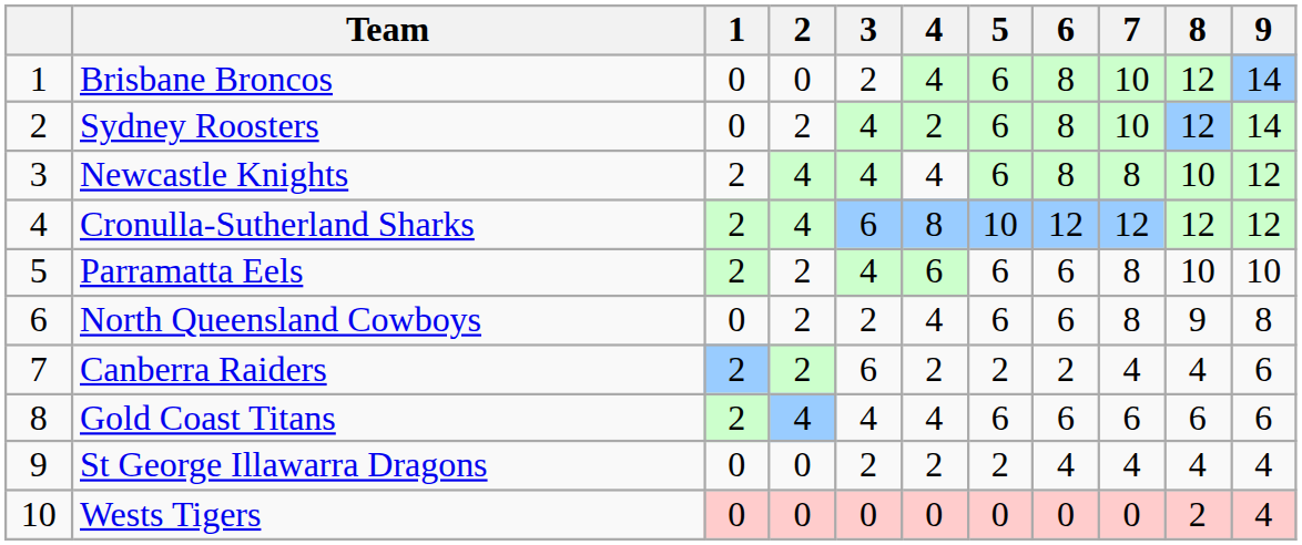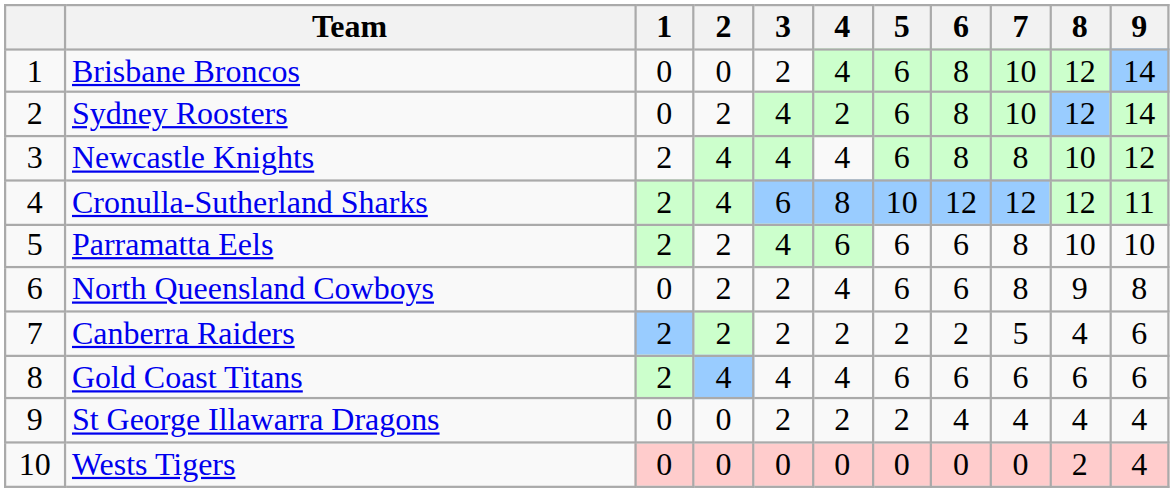Cronulla-Sutherland Sharks | 9: 12 -> 11
Canberra Raiders | 3: 6 -> 2
Canberra Raiders | 7: 4 -> 5
